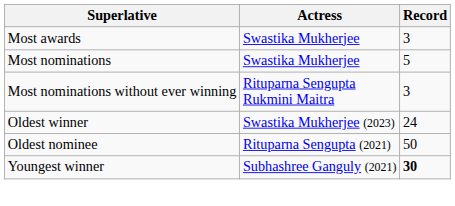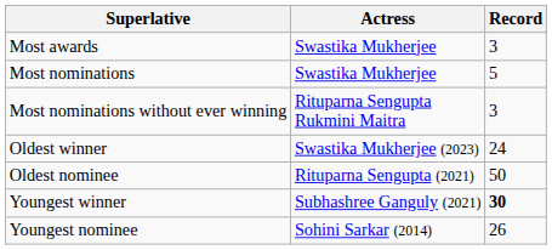+ row: Youngest nominee | Sohini Sarkar (2014) | 26
